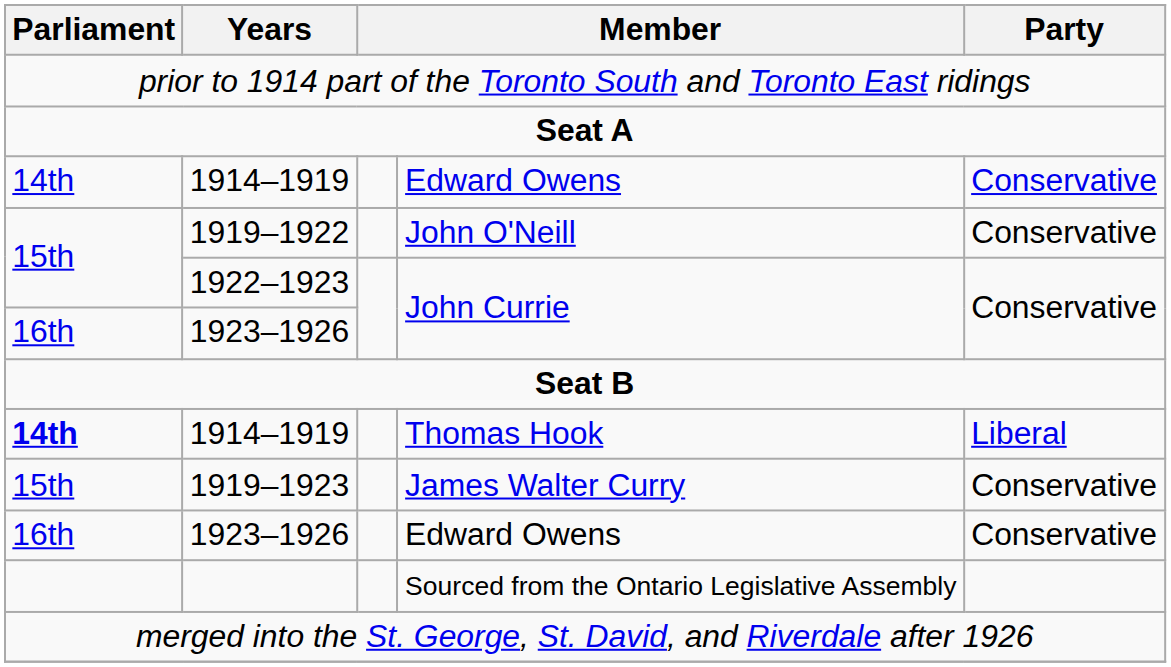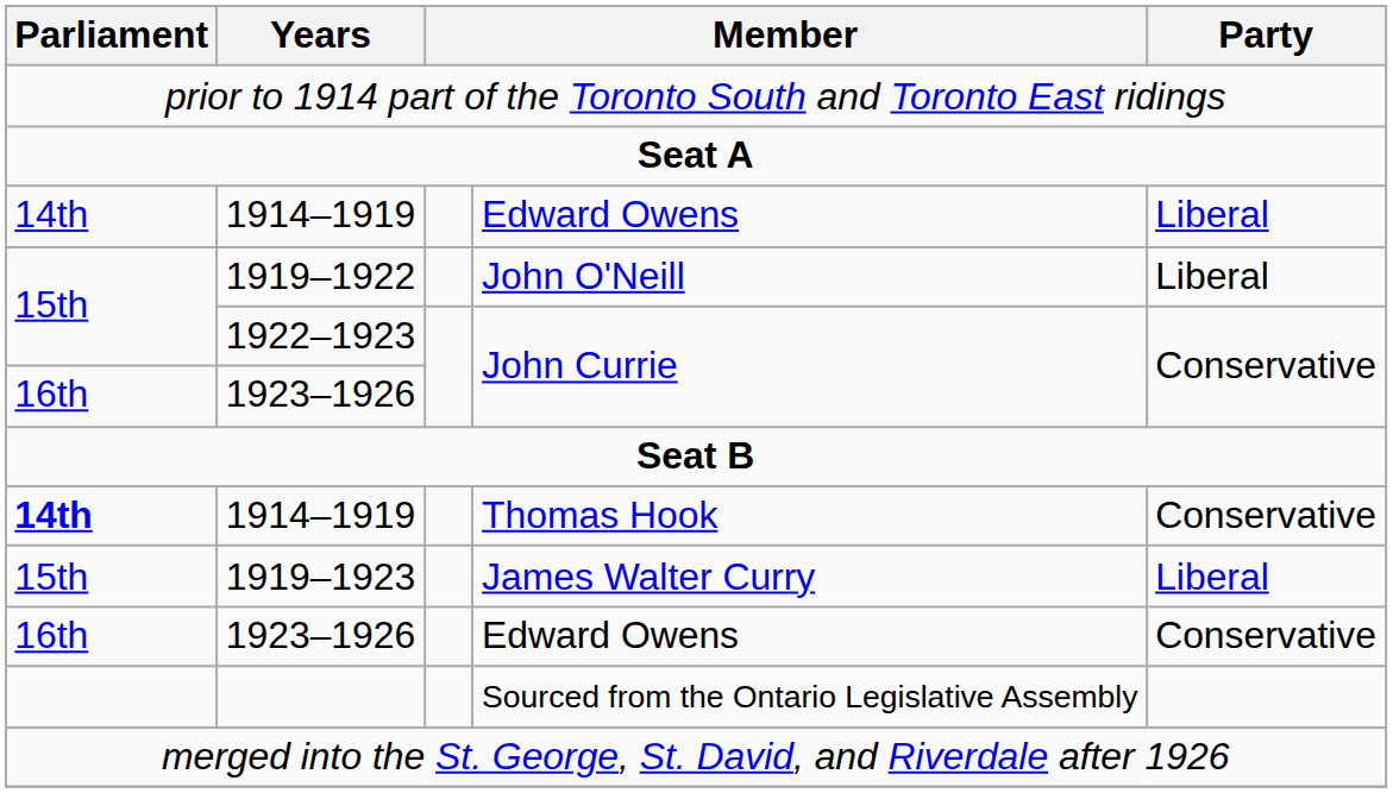1914–1919 / Edward Owens | Party: Conservative -> Liberal
1919–1922 | Party: Conservative -> Liberal
1914–1919 / Thomas Hook | Party: Liberal -> Conservative
1919–1923 | Party: Conservative -> Liberal
